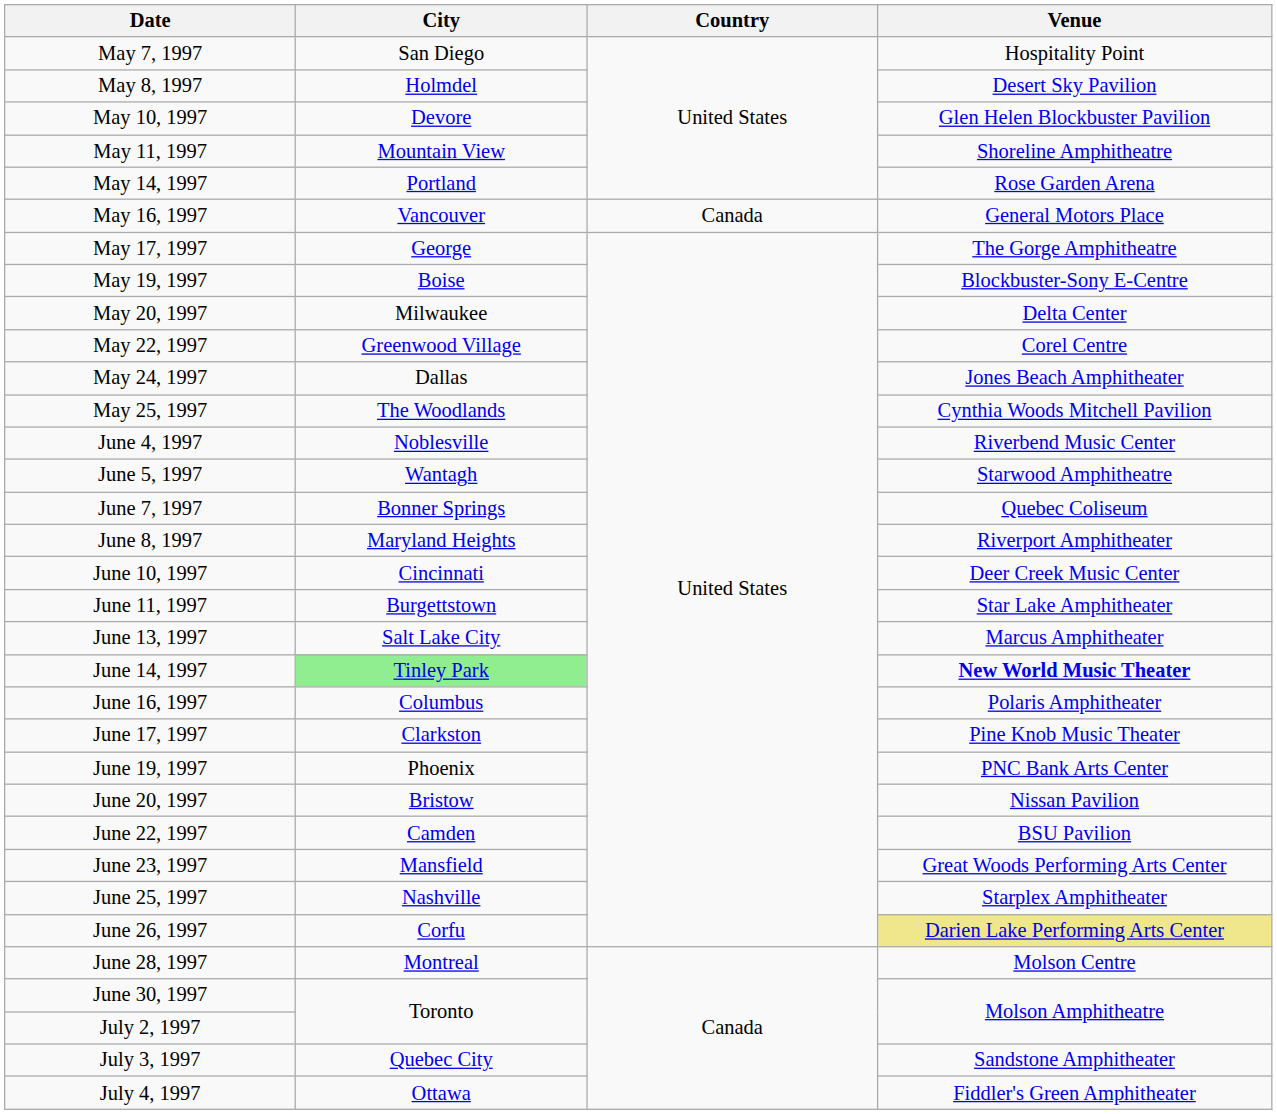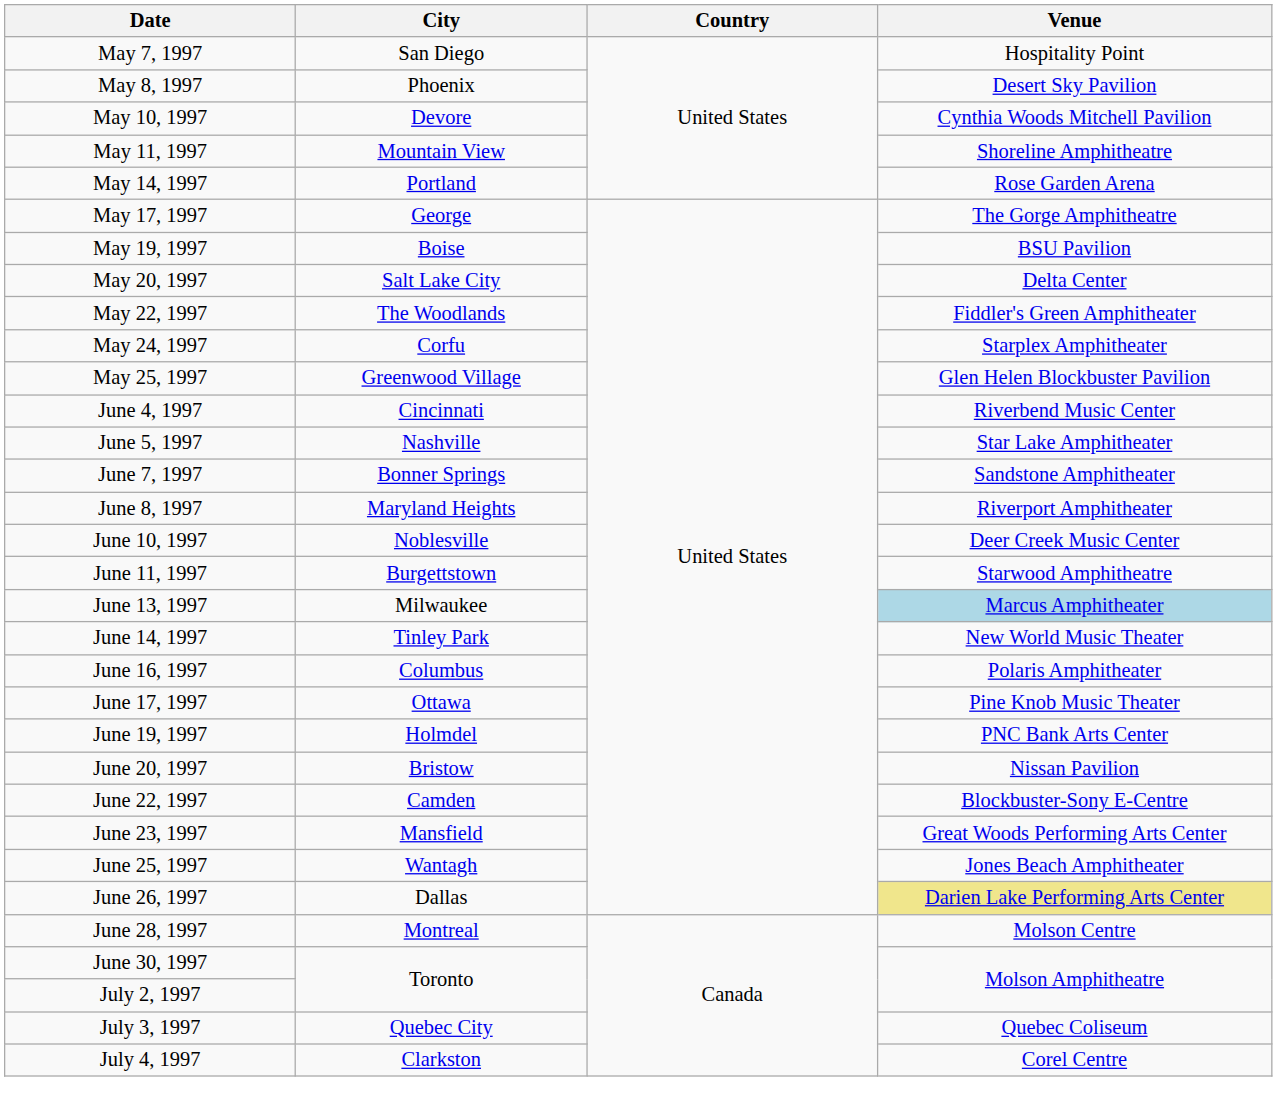May 8, 1997 | City: Holmdel -> Phoenix
May 10, 1997 | Venue: Glen Helen Blockbuster Pavilion -> Cynthia Woods Mitchell Pavilion
- row: May 16, 1997 | Vancouver | Canada | General Motors Place
May 19, 1997 | Venue: Blockbuster-Sony E-Centre -> BSU Pavilion
May 20, 1997 | City: Milwaukee -> Salt Lake City
May 22, 1997 | City: Greenwood Village -> The Woodlands
May 22, 1997 | Venue: Corel Centre -> Fiddler's Green Amphitheater
May 24, 1997 | City: Dallas -> Corfu
May 24, 1997 | Venue: Jones Beach Amphitheater -> Starplex Amphitheater
May 25, 1997 | City: The Woodlands -> Greenwood Village
May 25, 1997 | Venue: Cynthia Woods Mitchell Pavilion -> Glen Helen Blockbuster Pavilion
June 4, 1997 | City: Noblesville -> Cincinnati
June 5, 1997 | City: Wantagh -> Nashville
June 5, 1997 | Venue: Starwood Amphitheatre -> Star Lake Amphitheater
June 7, 1997 | Venue: Quebec Coliseum -> Sandstone Amphitheater
June 10, 1997 | City: Cincinnati -> Noblesville
June 11, 1997 | Venue: Star Lake Amphitheater -> Starwood Amphitheatre
June 13, 1997 | City: Salt Lake City -> Milwaukee
June 13, 1997 | Venue: no background -> lightblue background
June 14, 1997 | City: lightgreen background -> no background
June 14, 1997 | Venue: bold -> normal
June 17, 1997 | City: Clarkston -> Ottawa
June 19, 1997 | City: Phoenix -> Holmdel
June 22, 1997 | Venue: BSU Pavilion -> Blockbuster-Sony E-Centre
June 25, 1997 | City: Nashville -> Wantagh
June 25, 1997 | Venue: Starplex Amphitheater -> Jones Beach Amphitheater
June 26, 1997 | City: Corfu -> Dallas
July 3, 1997 | Venue: Sandstone Amphitheater -> Quebec Coliseum
July 4, 1997 | City: Ottawa -> Clarkston
July 4, 1997 | Venue: Fiddler's Green Amphitheater -> Corel Centre
